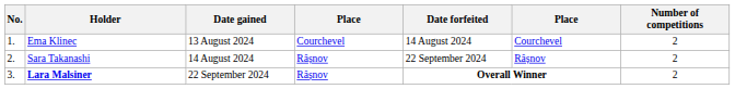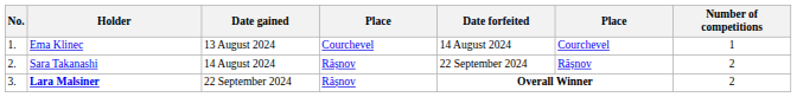Ema Klinec | Number of competitions: 2 -> 1
